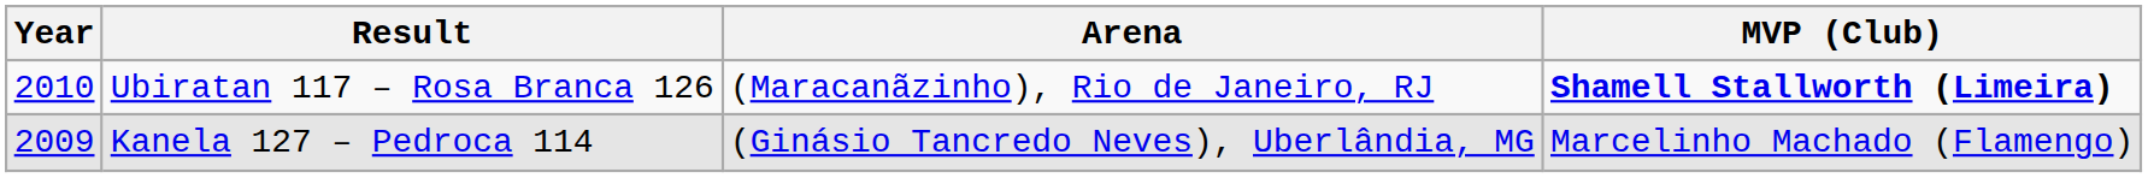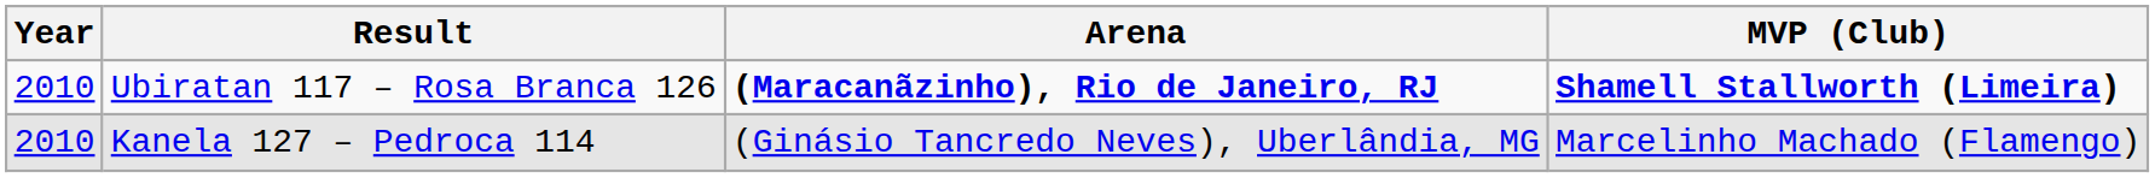Ubiratan 117 – Rosa Branca 126 | Arena: normal -> bold
Kanela 127 – Pedroca 114 | Year: 2009 -> 2010
